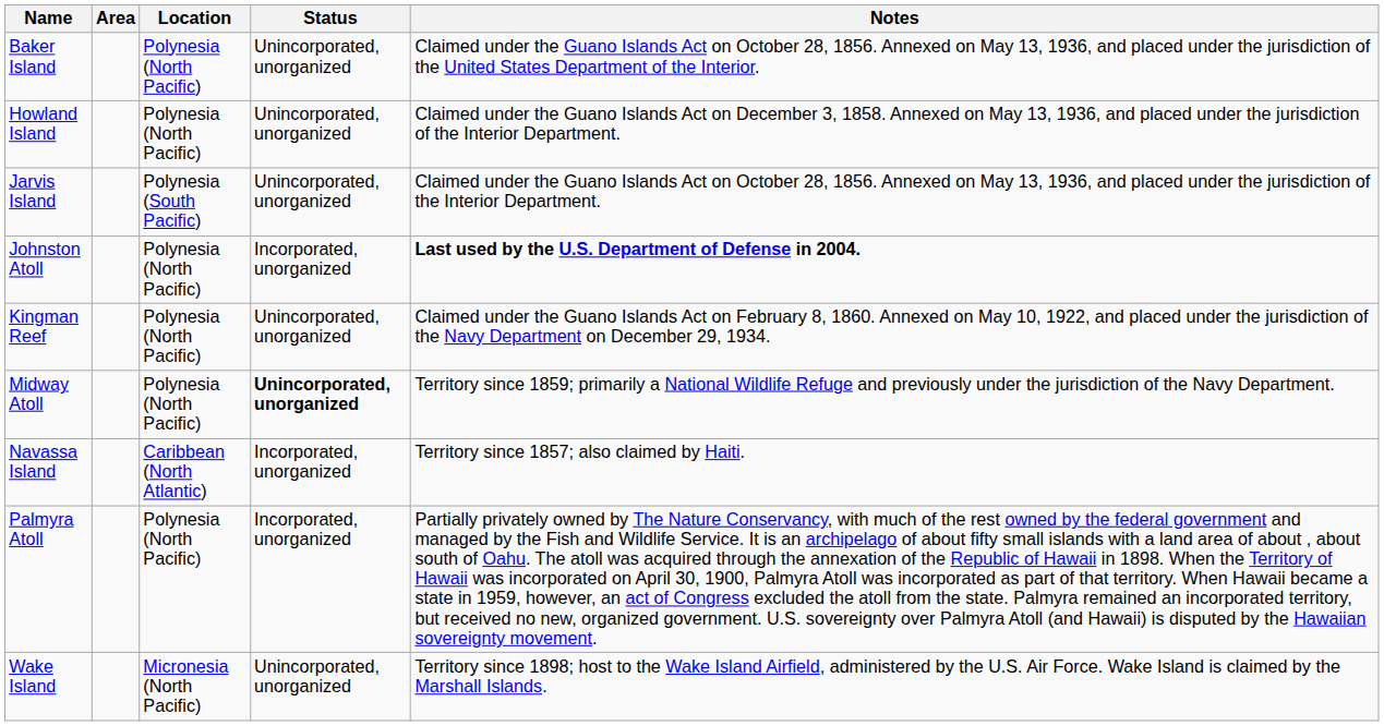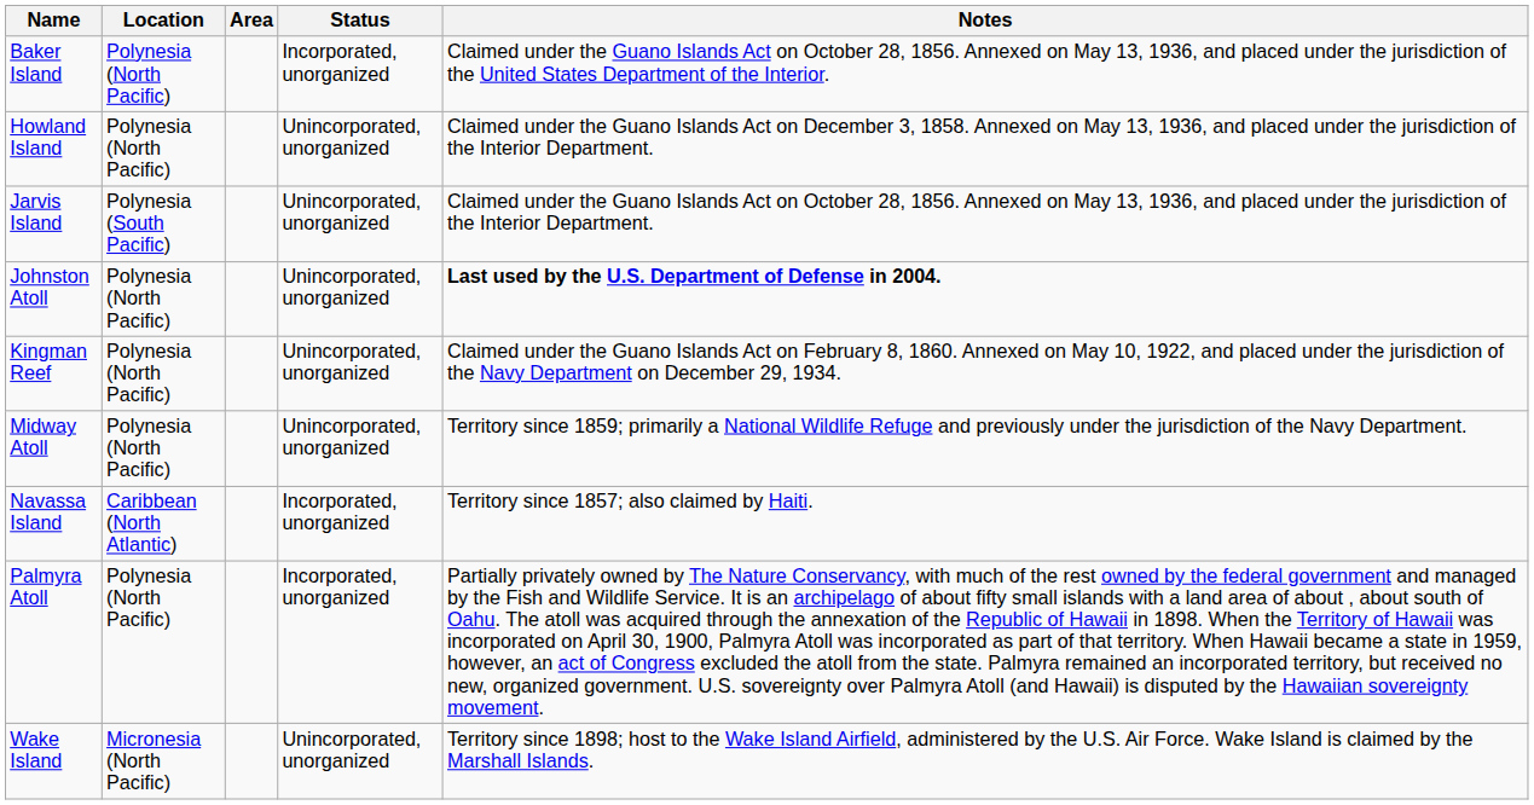columns swapped: Location <-> Area
Baker Island | Status: Unincorporated, unorganized -> Incorporated, unorganized
Johnston Atoll | Status: Incorporated, unorganized -> Unincorporated, unorganized
Midway Atoll | Status: bold -> normal
